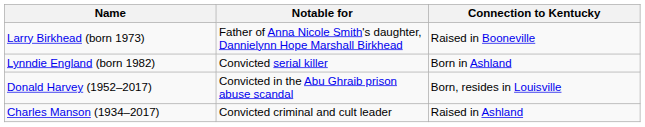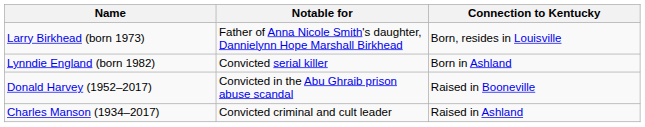Larry Birkhead (born 1973) | Connection to Kentucky: Raised in Booneville -> Born, resides in Louisville
Donald Harvey (1952–2017) | Connection to Kentucky: Born, resides in Louisville -> Raised in Booneville
